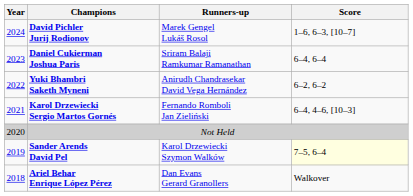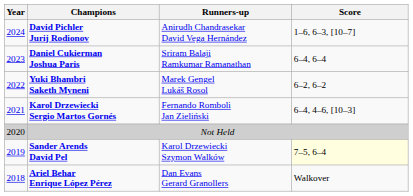David Pichler Jurij Rodionov | Runners-up: Marek Gengel Lukáš Rosol -> Anirudh Chandrasekar David Vega Hernández
Yuki Bhambri Saketh Myneni | Runners-up: Anirudh Chandrasekar David Vega Hernández -> Marek Gengel Lukáš Rosol
